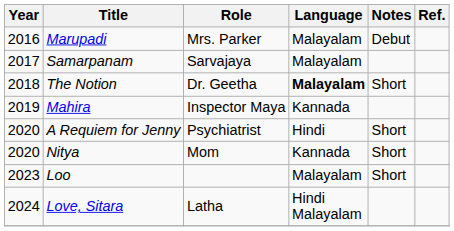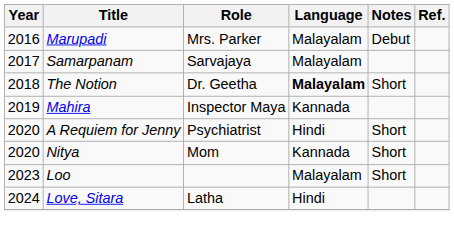Love, Sitara | Language: Hindi Malayalam -> Hindi
